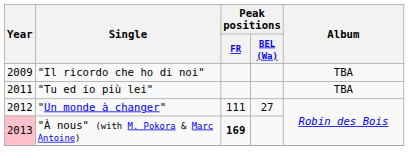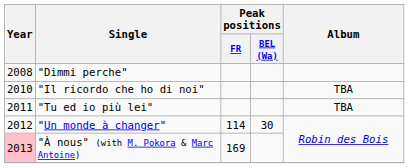+ row: 2008 | "Dimmi perche"
"Il ricordo che ho di noi" | Year: 2009 -> 2010
"Un monde à changer" | Peak positions / FR: 111 -> 114
"Un monde à changer" | Peak positions / BEL (Wa): 27 -> 30
"À nous" (with M. Pokora & Marc Antoine) | Peak positions / FR: bold -> normal
